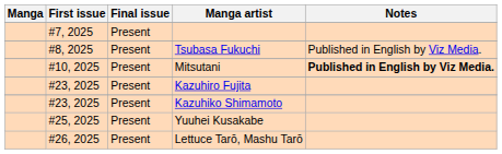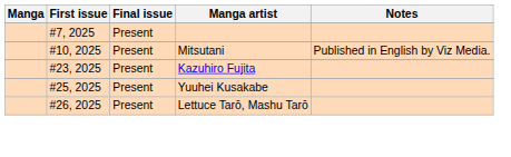- row: #8, 2025 | Present | Tsubasa Fukuchi | Published in English by Viz Media.
Mitsutani | Notes: bold -> normal
- row: #23, 2025 | Present | Kazuhiko Shimamoto
